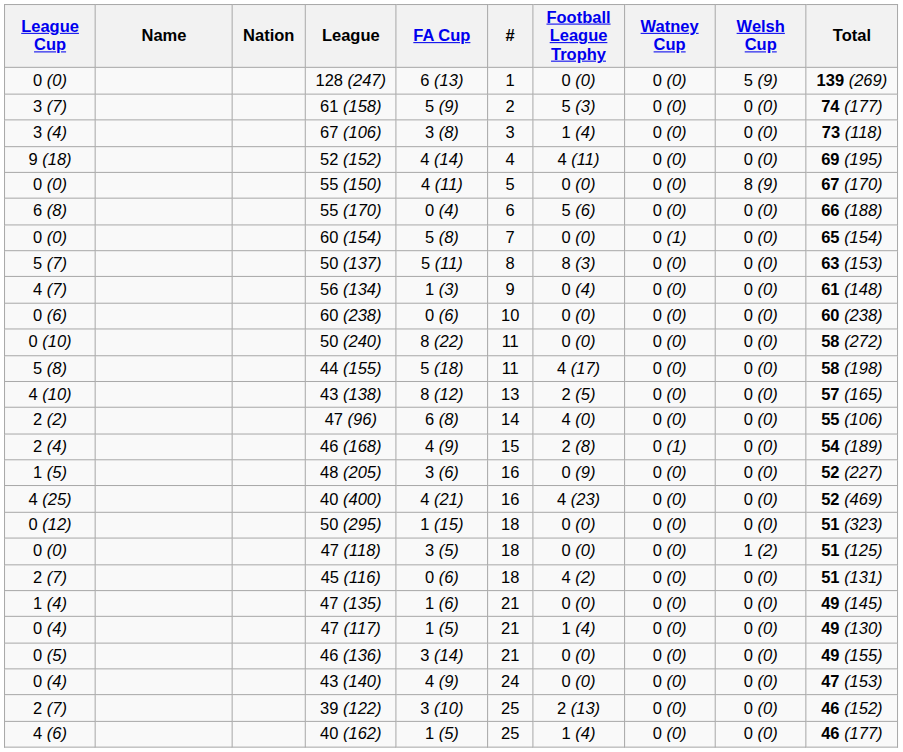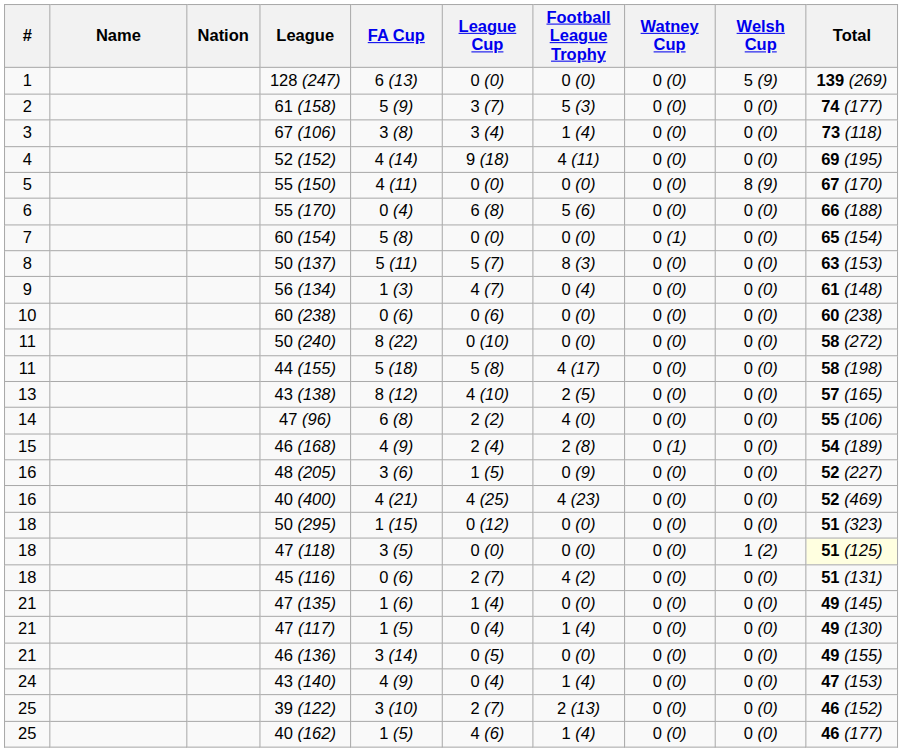columns swapped: # <-> League Cup
47 (118) | Total: no background -> lightyellow background
43 (140) | Football League Trophy: 0 (0) -> 1 (4)
